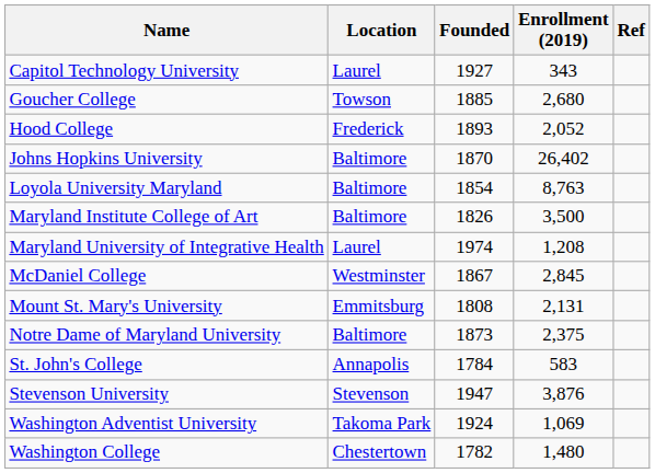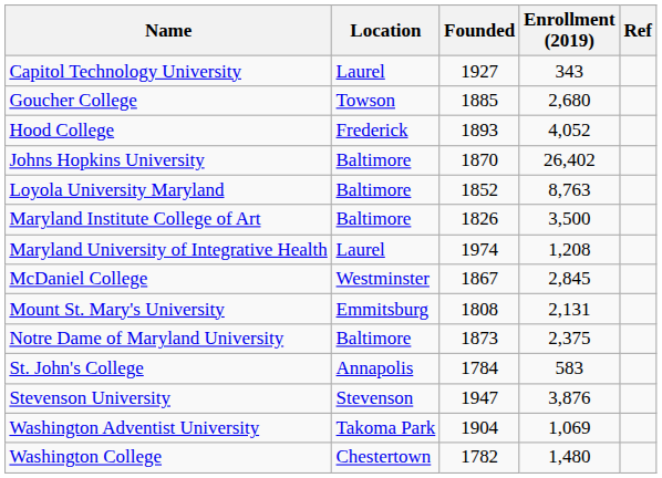Hood College | Enrollment (2019): 2,052 -> 4,052
Loyola University Maryland | Founded: 1854 -> 1852
Washington Adventist University | Founded: 1924 -> 1904
